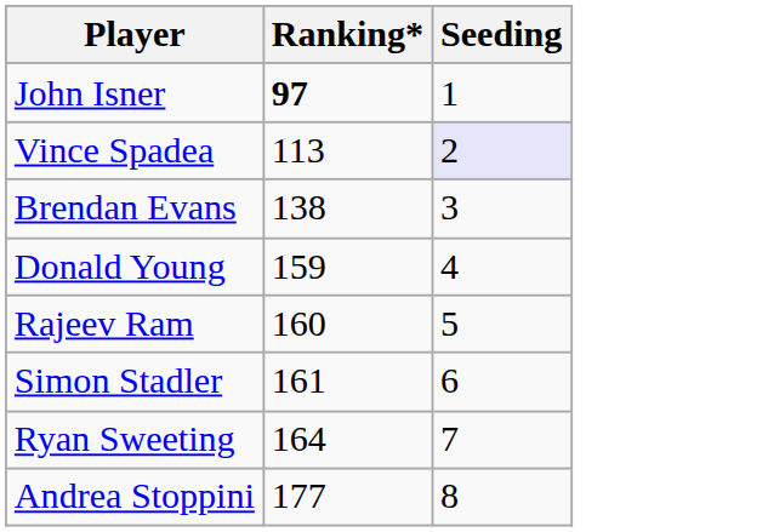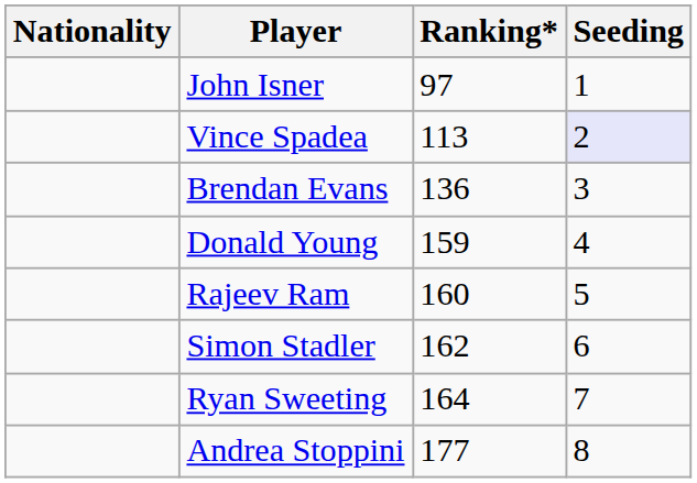+ column: Nationality
John Isner | Ranking*: bold -> normal
Brendan Evans | Ranking*: 138 -> 136
Simon Stadler | Ranking*: 161 -> 162
